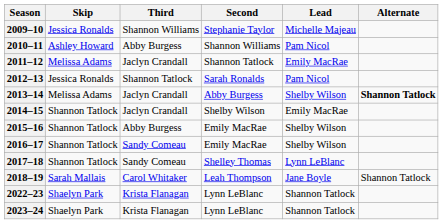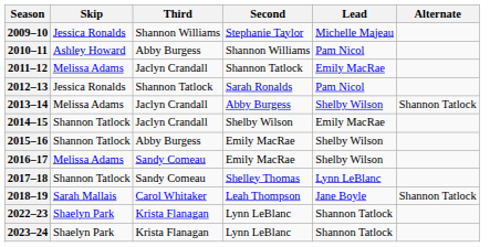2013–14 | Alternate: bold -> normal
2016–17 | Skip: Shannon Tatlock -> Melissa Adams
